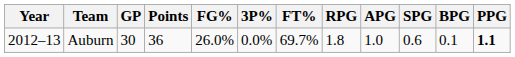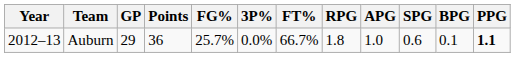Auburn | GP: 30 -> 29
Auburn | FG%: 26.0% -> 25.7%
Auburn | FT%: 69.7% -> 66.7%
